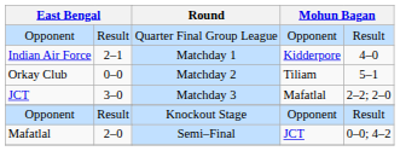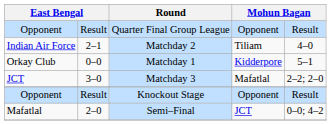Indian Air Force | Round: Matchday 1 -> Matchday 2
Indian Air Force | column 6: Kidderpore -> Tiliam
Orkay Club | Round: Matchday 2 -> Matchday 1
Orkay Club | column 6: Tiliam -> Kidderpore
